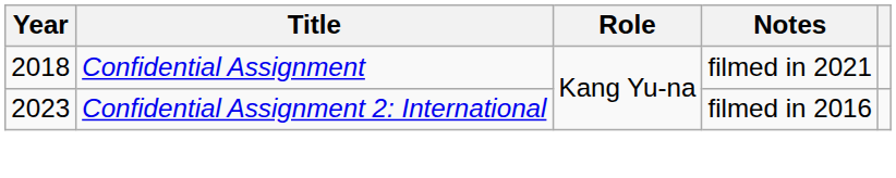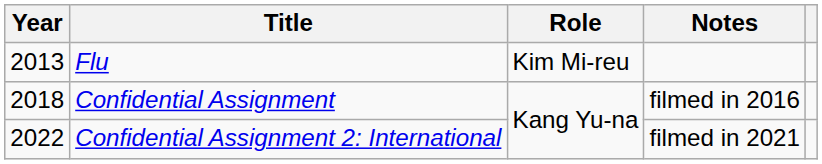+ row: 2013 | Flu | Kim Mi-reu
Confidential Assignment | Notes: filmed in 2021 -> filmed in 2016
Confidential Assignment 2: International | Year: 2023 -> 2022
Confidential Assignment 2: International | Notes: filmed in 2016 -> filmed in 2021
